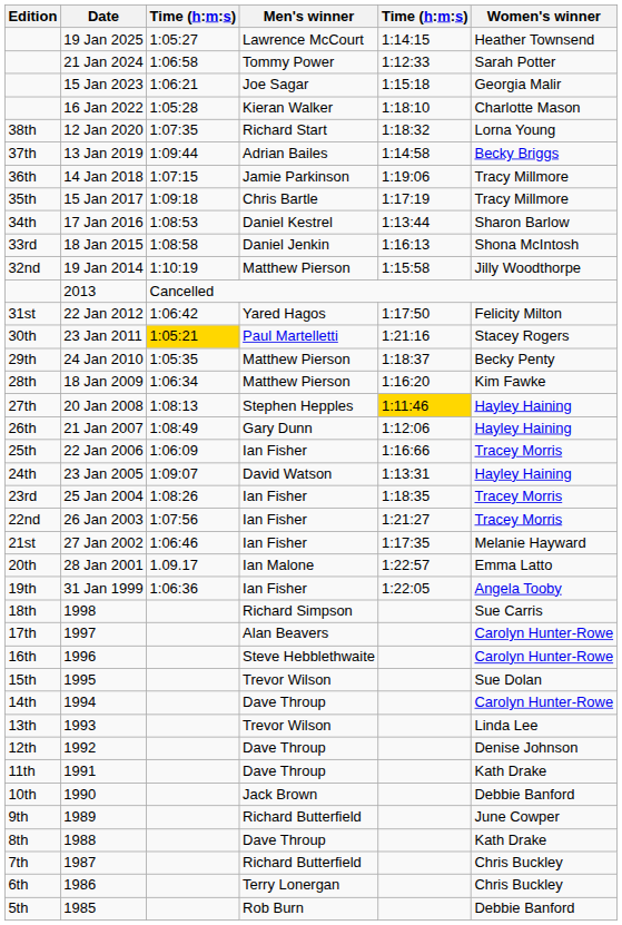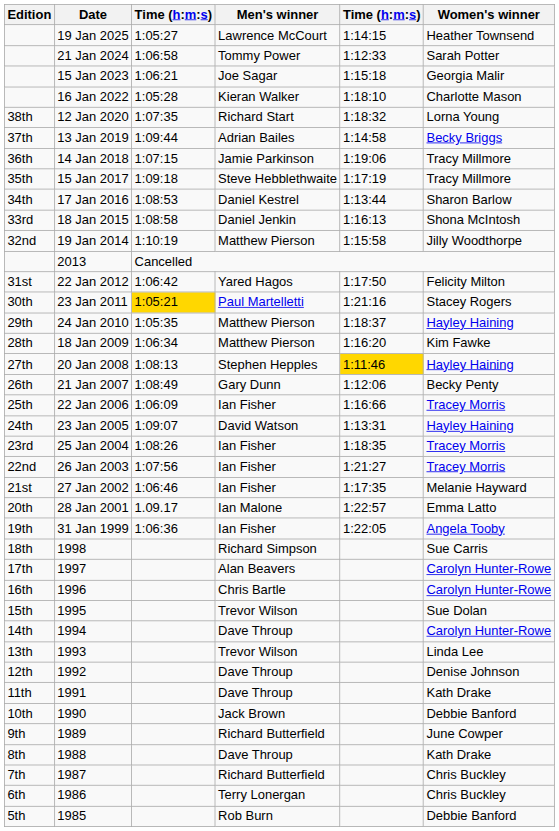15 Jan 2017 | Men's winner: Chris Bartle -> Steve Hebblethwaite
24 Jan 2010 | Women's winner: Becky Penty -> Hayley Haining
21 Jan 2007 | Women's winner: Hayley Haining -> Becky Penty
1996 | Men's winner: Steve Hebblethwaite -> Chris Bartle
